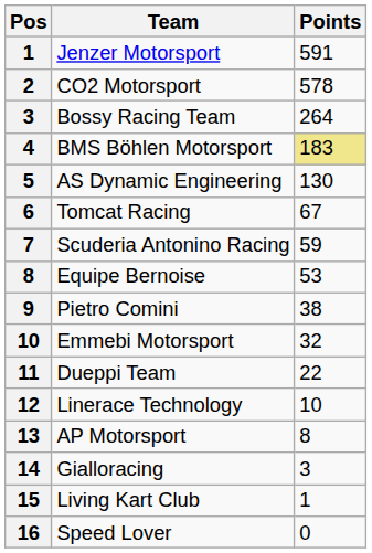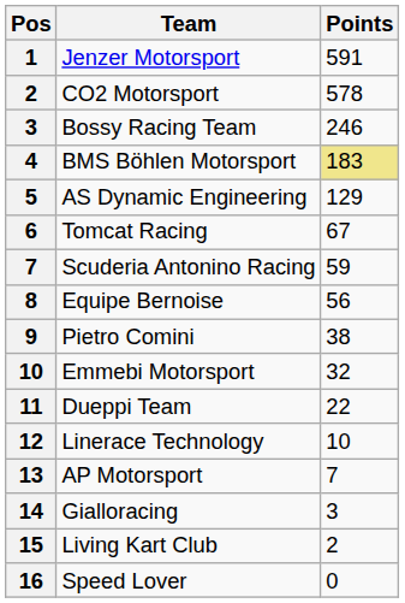Bossy Racing Team | Points: 264 -> 246
AS Dynamic Engineering | Points: 130 -> 129
Equipe Bernoise | Points: 53 -> 56
AP Motorsport | Points: 8 -> 7
Living Kart Club | Points: 1 -> 2
